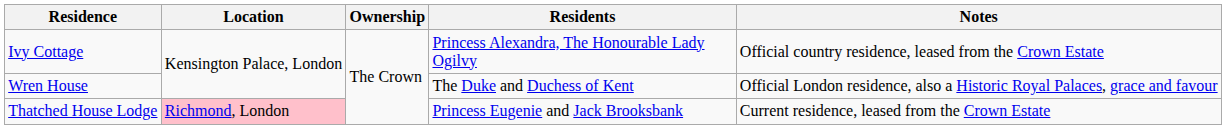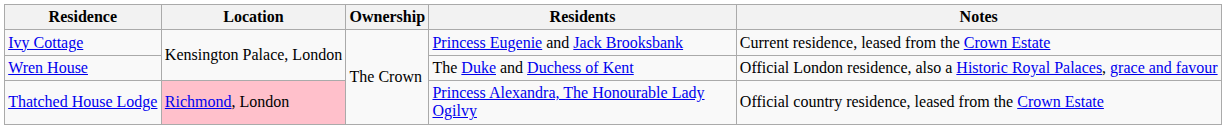Ivy Cottage | Residents: Princess Alexandra, The Honourable Lady Ogilvy -> Princess Eugenie and Jack Brooksbank
Ivy Cottage | Notes: Official country residence, leased from the Crown Estate -> Current residence, leased from the Crown Estate
Thatched House Lodge | Residents: Princess Eugenie and Jack Brooksbank -> Princess Alexandra, The Honourable Lady Ogilvy
Thatched House Lodge | Notes: Current residence, leased from the Crown Estate -> Official country residence, leased from the Crown Estate
